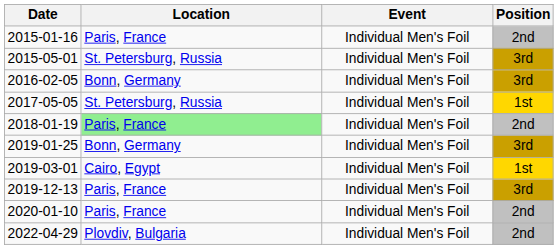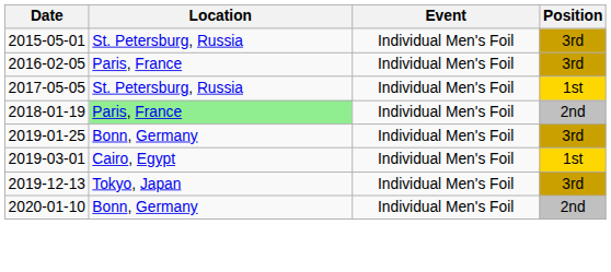- row: 2015-01-16 | Paris, France | Individual Men's Foil | 2nd
2016-02-05 | Location: Bonn, Germany -> Paris, France
2019-12-13 | Location: Paris, France -> Tokyo, Japan
2020-01-10 | Location: Paris, France -> Bonn, Germany
- row: 2022-04-29 | Plovdiv, Bulgaria | Individual Men's Foil | 2nd
